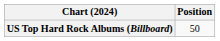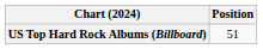US Top Hard Rock Albums (Billboard) | Position: 50 -> 51
